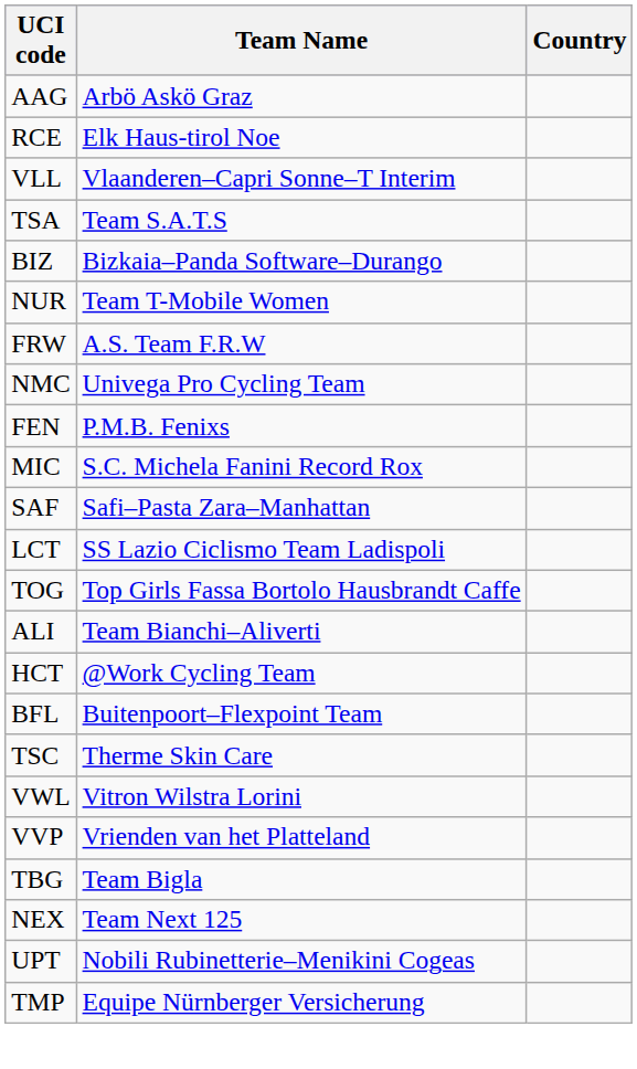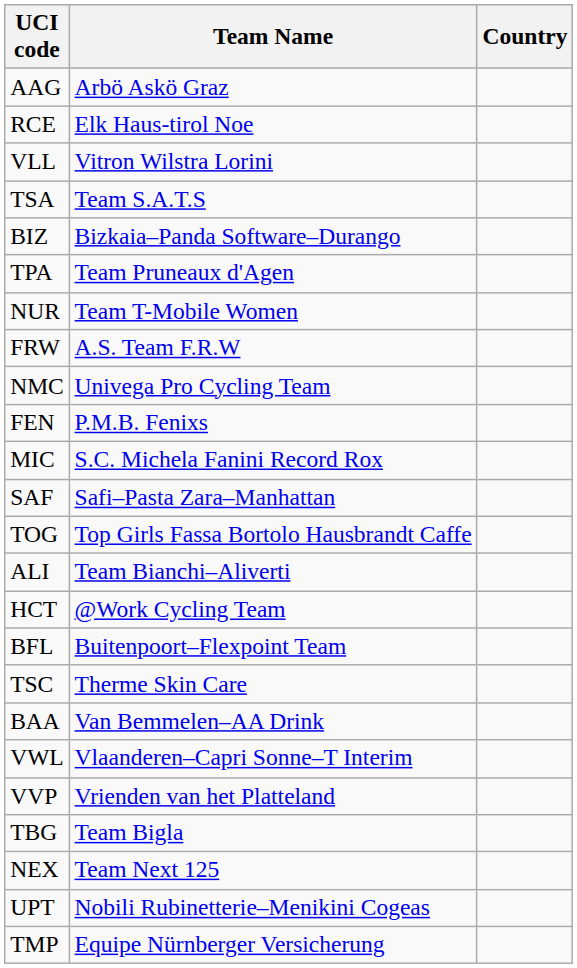VLL | Team Name: Vlaanderen–Capri Sonne–T Interim -> Vitron Wilstra Lorini
+ row: TPA | Team Pruneaux d'Agen
- row: LCT | SS Lazio Ciclismo Team Ladispoli
+ row: BAA | Van Bemmelen–AA Drink
VWL | Team Name: Vitron Wilstra Lorini -> Vlaanderen–Capri Sonne–T Interim
